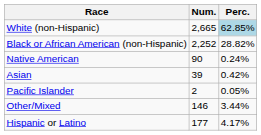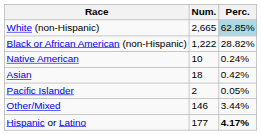Black or African American (non-Hispanic) | Num.: 2,252 -> 1,222
Native American | Num.: 90 -> 10
Asian | Num.: 39 -> 18
Hispanic or Latino | Perc.: normal -> bold
